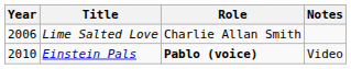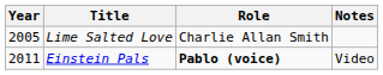Lime Salted Love | Year: 2006 -> 2005
Einstein Pals | Year: 2010 -> 2011
